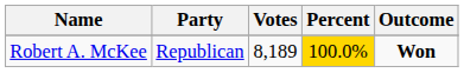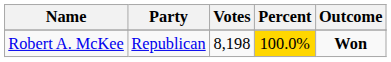Robert A. McKee | Votes: 8,189 -> 8,198
